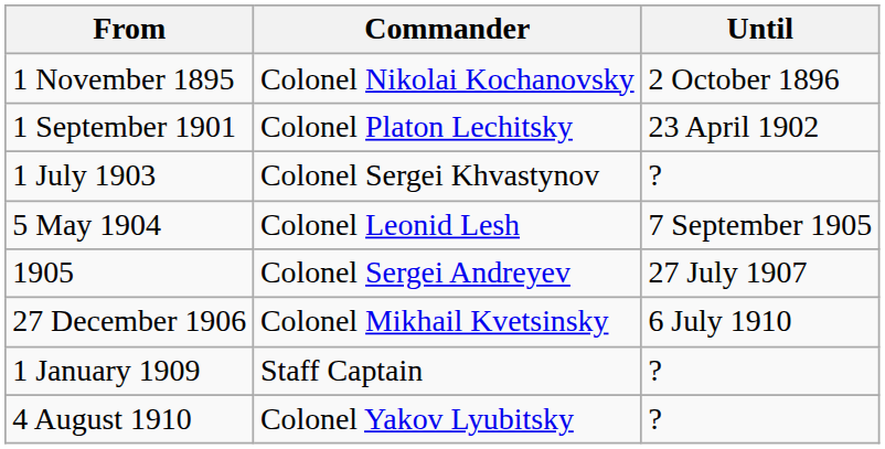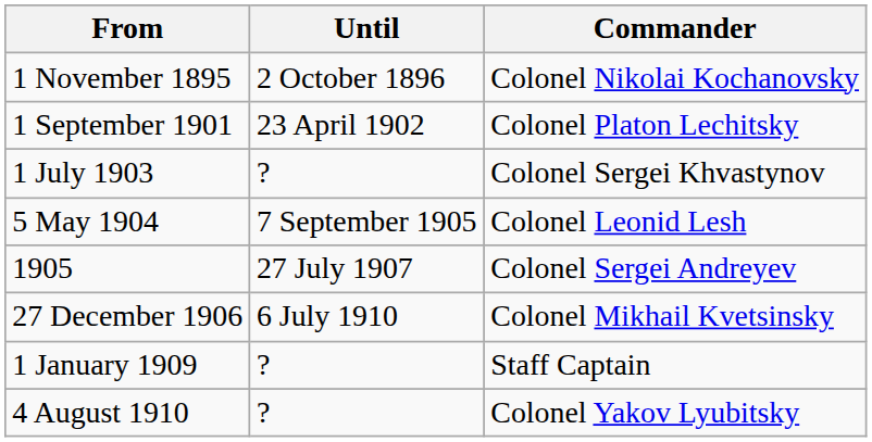columns swapped: Commander <-> Until
